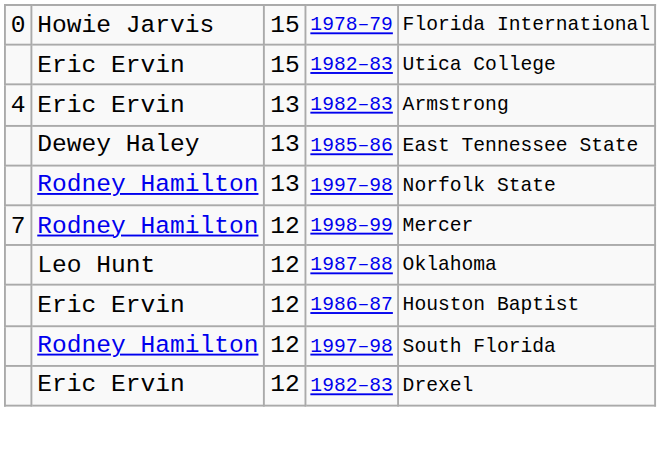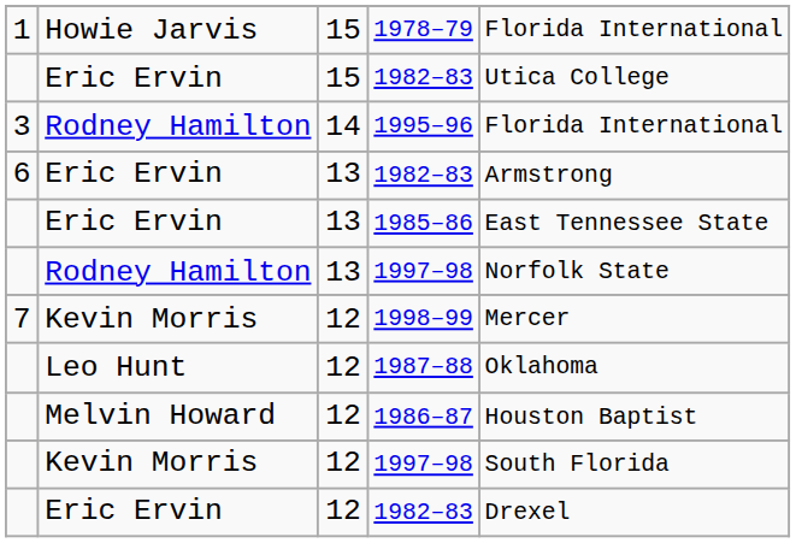1978–79 | column 1: 0 -> 1
+ row: 3 | Rodney Hamilton | 14 | 1995–96 | Florida International
13 / 1982–83 | column 1: 4 -> 6
1985–86 | column 2: Dewey Haley -> Eric Ervin
1998–99 | column 2: Rodney Hamilton -> Kevin Morris
1986–87 | column 2: Eric Ervin -> Melvin Howard
12 / 1997–98 | column 2: Rodney Hamilton -> Kevin Morris
